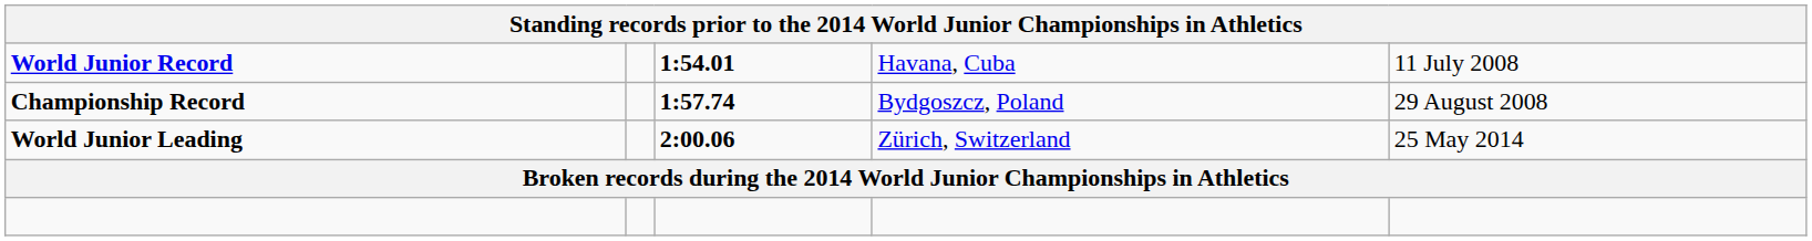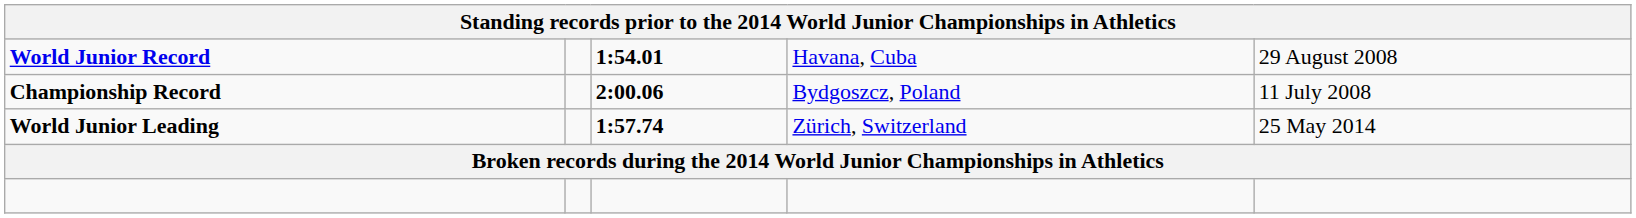World Junior Record | column 5: 11 July 2008 -> 29 August 2008
Championship Record | column 3: 1:57.74 -> 2:00.06
Championship Record | column 5: 29 August 2008 -> 11 July 2008
World Junior Leading | column 3: 2:00.06 -> 1:57.74
